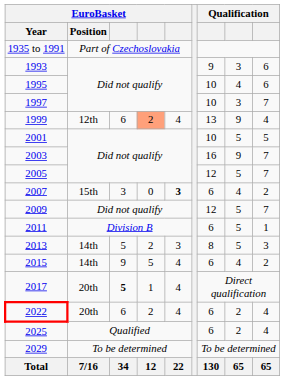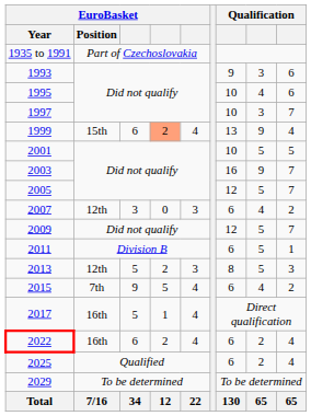1999 | EuroBasket / Position: 12th -> 15th
2007 | EuroBasket / Position: 15th -> 12th
2007 | column 5: bold -> normal
2013 | EuroBasket / Position: 14th -> 12th
2015 | EuroBasket / Position: 14th -> 7th
2017 | EuroBasket / Position: 20th -> 16th
2017 | column 3: bold -> normal
2022 | EuroBasket / Position: 20th -> 16th
